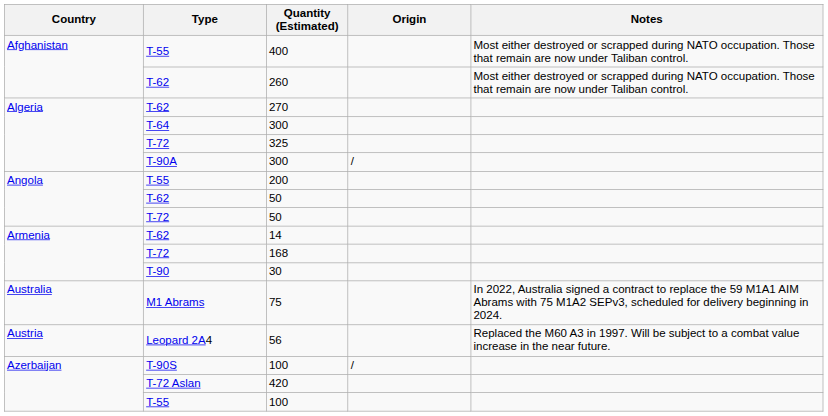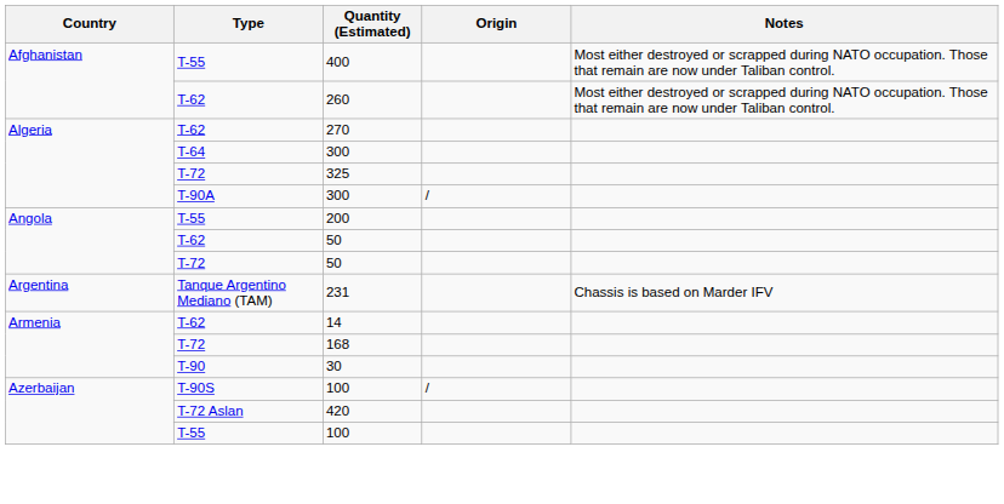+ row: Argentina | Tanque Argentino Mediano (TAM) | 231 | Chassis is based on Marder IFV
- row: Australia | M1 Abrams | 75 | In 2022, Australia signed a contract to replace the 59 M1A1 AIM Abrams with 75 M1A2 SEPv3, scheduled for delivery beginning in 2024.
- row: Austria | Leopard 2A4 | 56 | Replaced the M60 A3 in 1997. Will be subject to a combat value increase in the near future.
